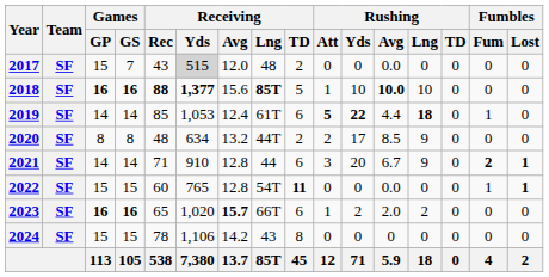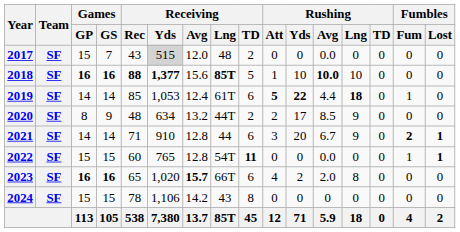2020 | Games / GS: 8 -> 9
2023 | Rushing / Att: 1 -> 4
2023 | Rushing / Lng: 2 -> 8
